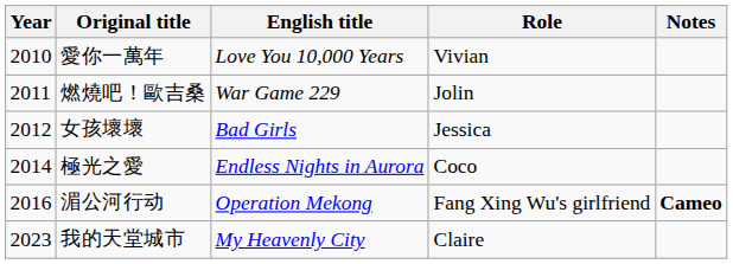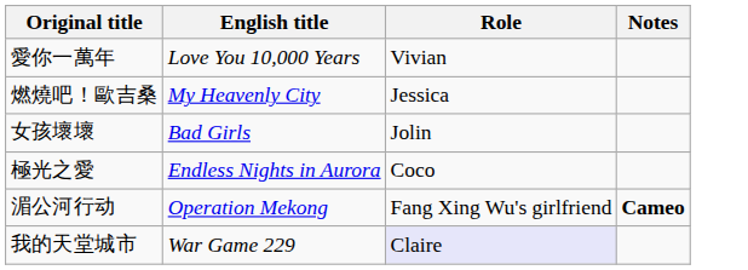- column: Year | 2010 | 2011 | 2012 | 2014 | 2016 | 2023
燃燒吧！歐吉桑 | English title: War Game 229 -> My Heavenly City
燃燒吧！歐吉桑 | Role: Jolin -> Jessica
女孩壞壞 | Role: Jessica -> Jolin
我的天堂城市 | English title: My Heavenly City -> War Game 229
我的天堂城市 | Role: no background -> lavender background
